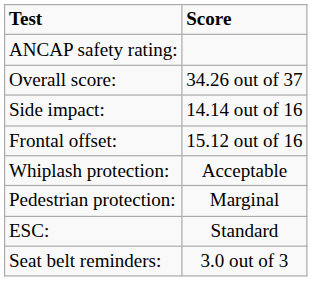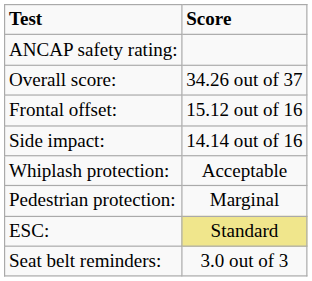rows swapped: Frontal offset: <-> Side impact:
ESC: | Score: no background -> khaki background
